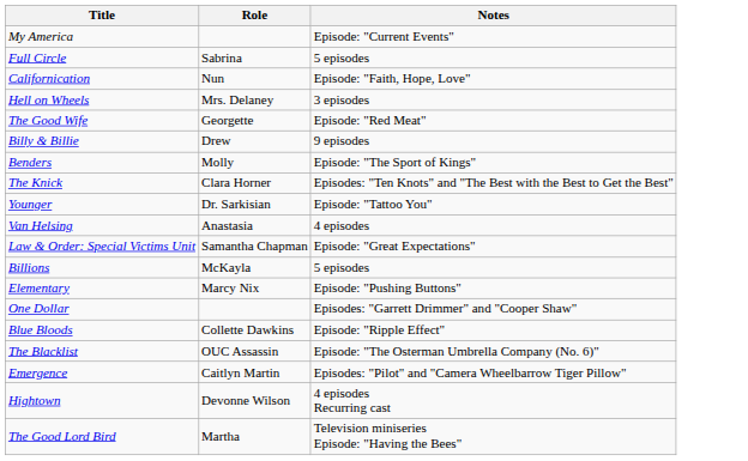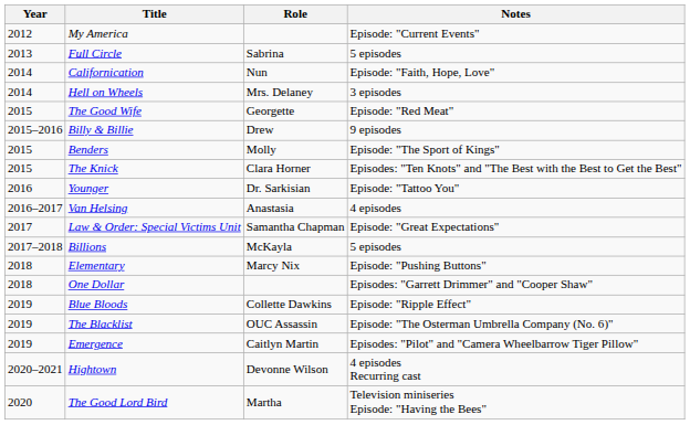+ column: Year | 2012 | 2013 | 2014 | 2014 | 2015 | 2015–2016 | 2015 | 2015 | 2016 | 2016–2017 | 2017 | 2017–2018 | 2018 | 2018 | 2019 | 2019 | 2019 | 2020–2021 | 2020
